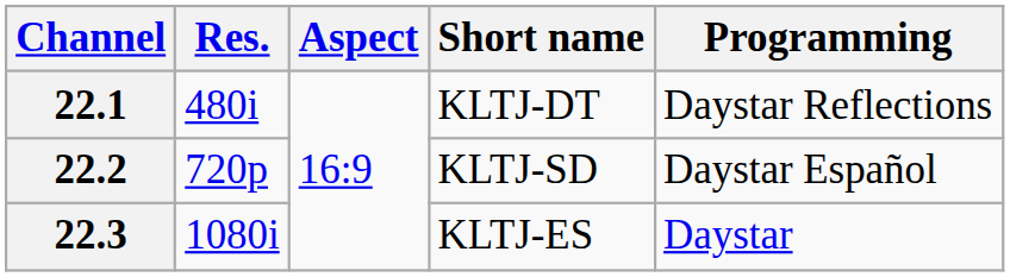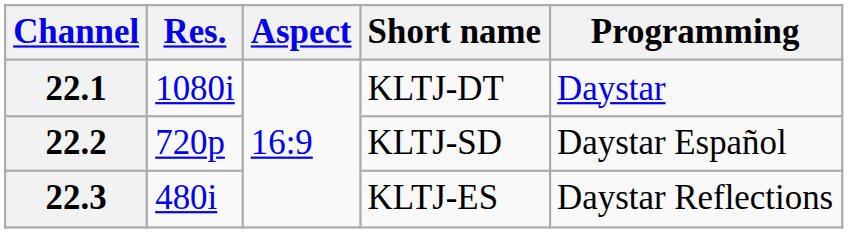22.1 | Res.: 480i -> 1080i
22.1 | Programming: Daystar Reflections -> Daystar
22.3 | Res.: 1080i -> 480i
22.3 | Programming: Daystar -> Daystar Reflections
